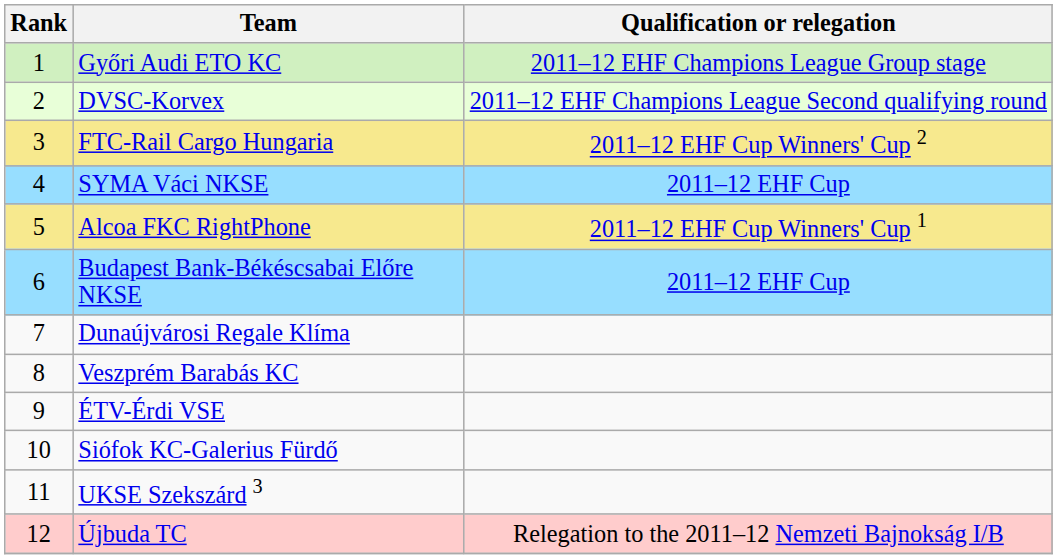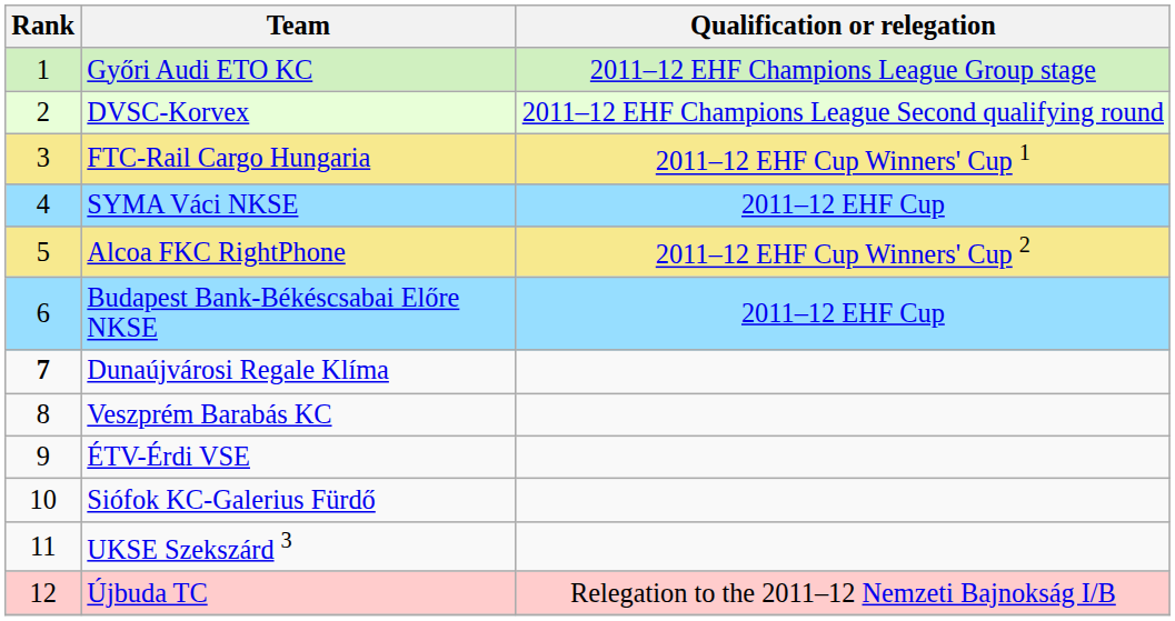FTC-Rail Cargo Hungaria | Qualification or relegation: 2011–12 EHF Cup Winners' Cup 2 -> 2011–12 EHF Cup Winners' Cup 1
Alcoa FKC RightPhone | Qualification or relegation: 2011–12 EHF Cup Winners' Cup 1 -> 2011–12 EHF Cup Winners' Cup 2
Dunaújvárosi Regale Klíma | Rank: normal -> bold
